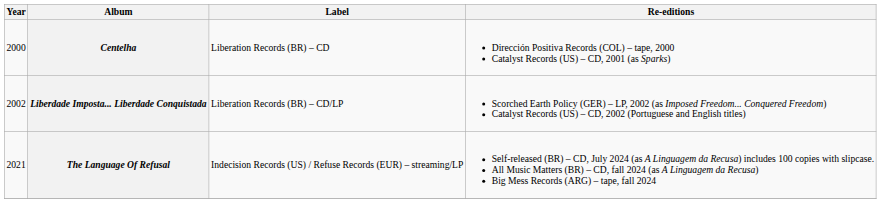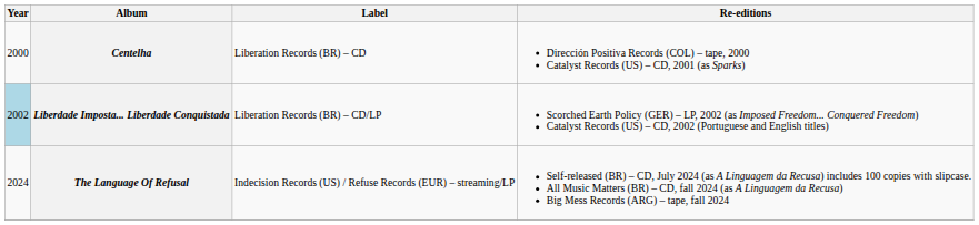Liberdade Imposta... Liberdade Conquistada | Year: no background -> lightblue background
The Language Of Refusal | Year: 2021 -> 2024
